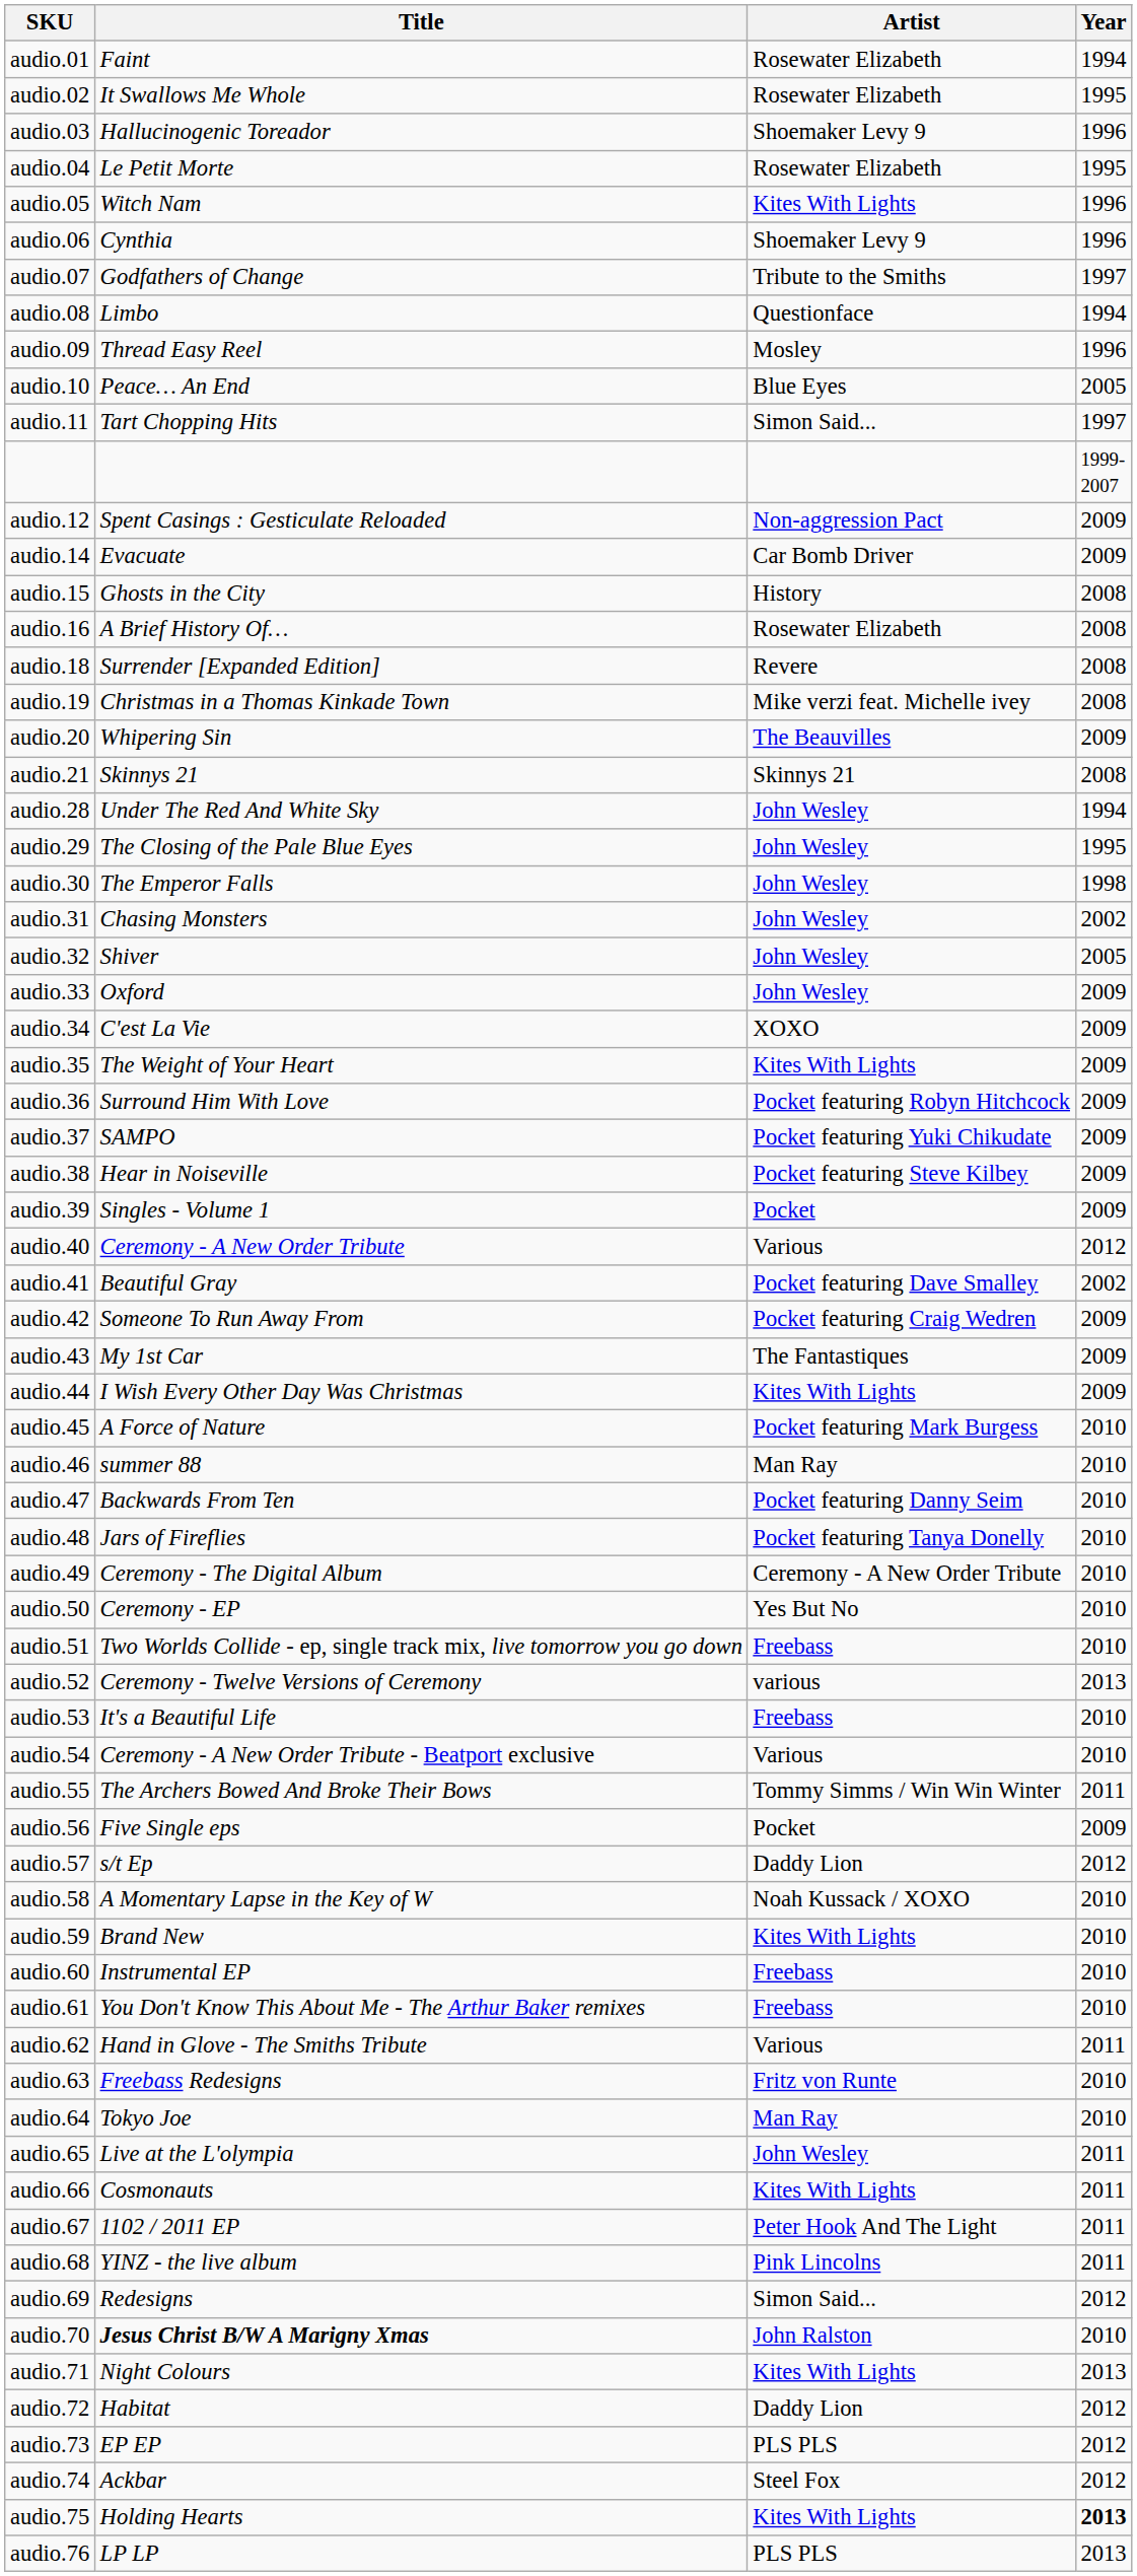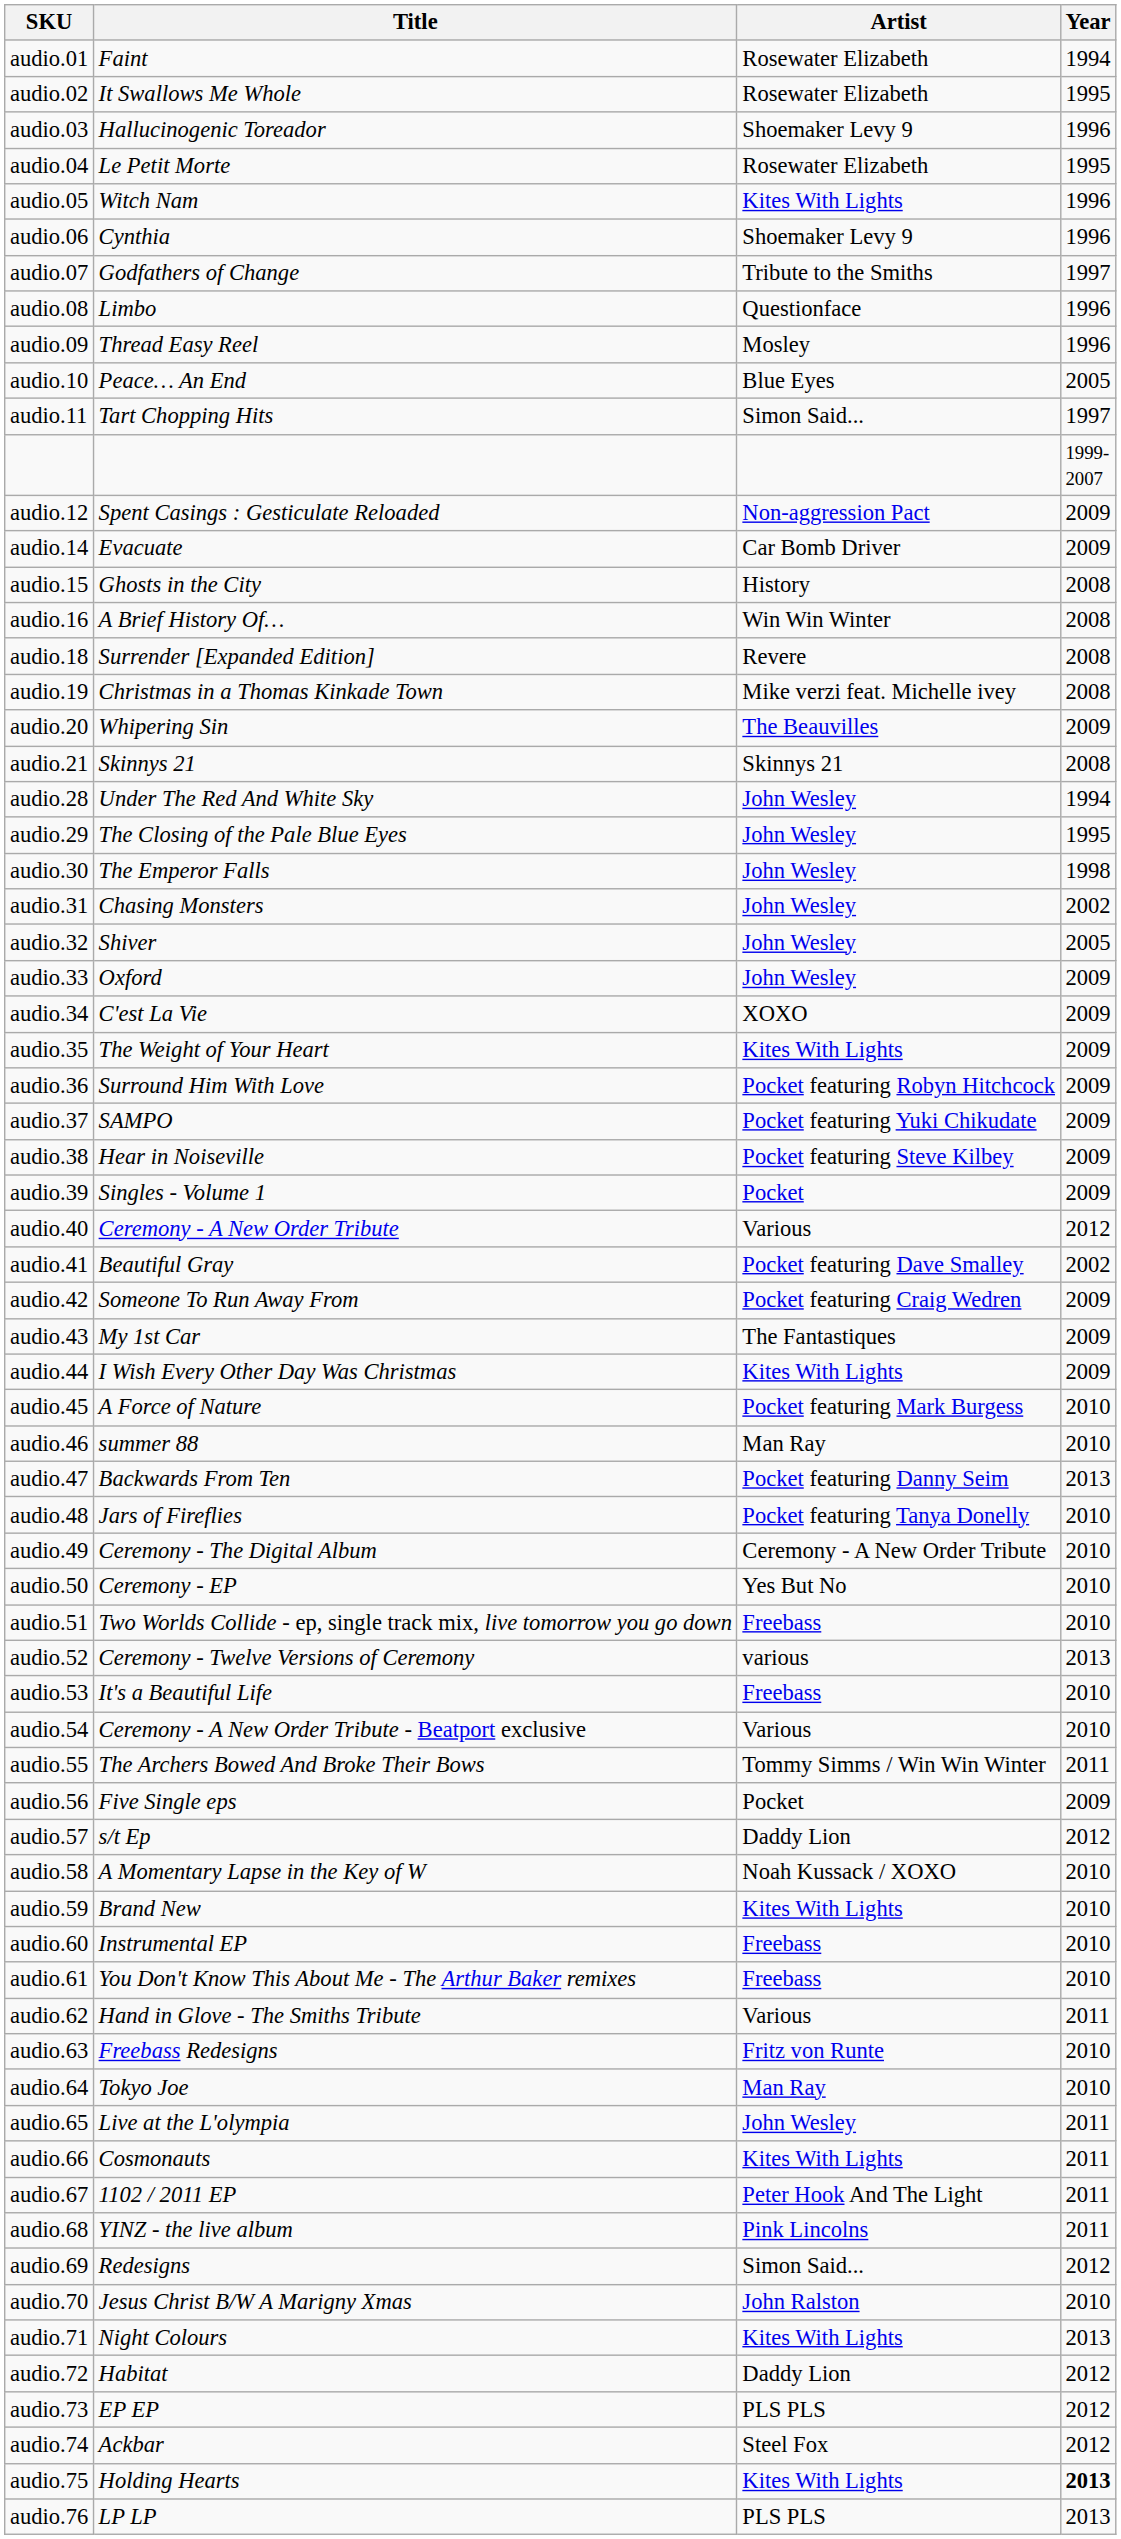audio.08 | Year: 1994 -> 1996
audio.16 | Artist: Rosewater Elizabeth -> Win Win Winter
audio.47 | Year: 2010 -> 2013
audio.70 | Title: bold -> normal
